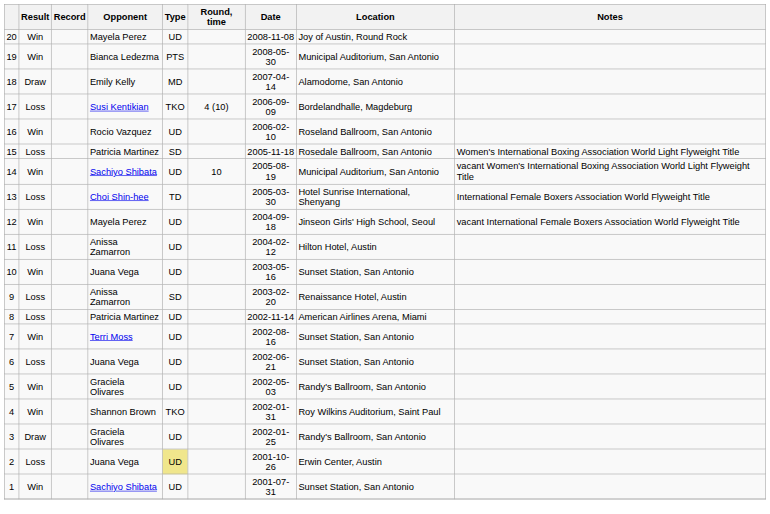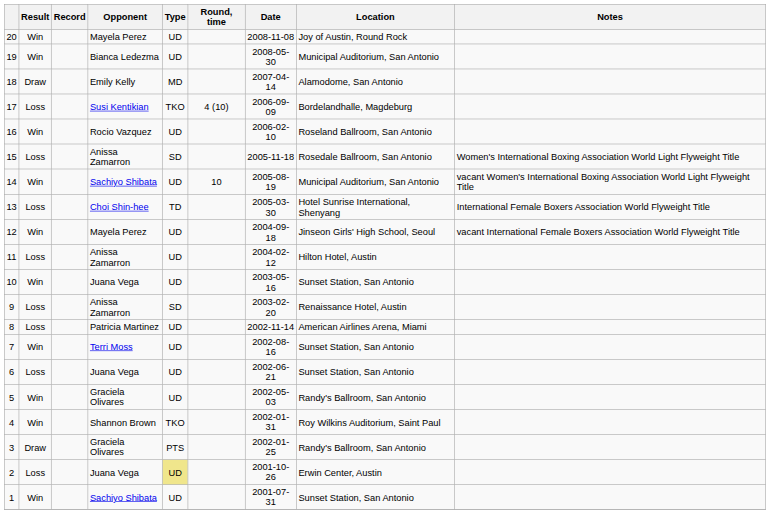19 | Type: PTS -> UD
15 | Opponent: Patricia Martinez -> Anissa Zamarron
3 | Type: UD -> PTS
